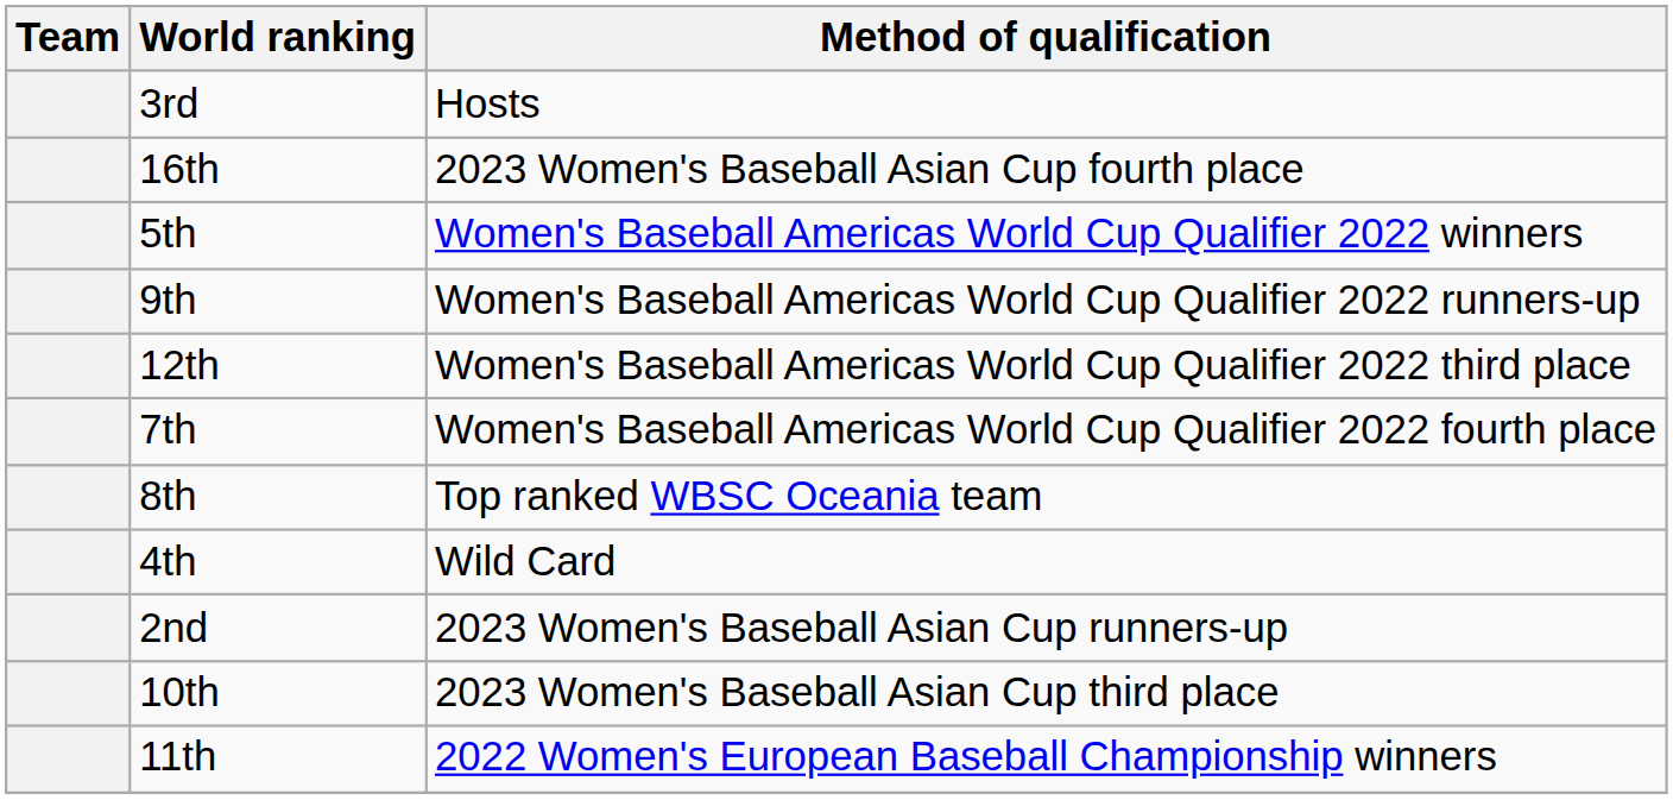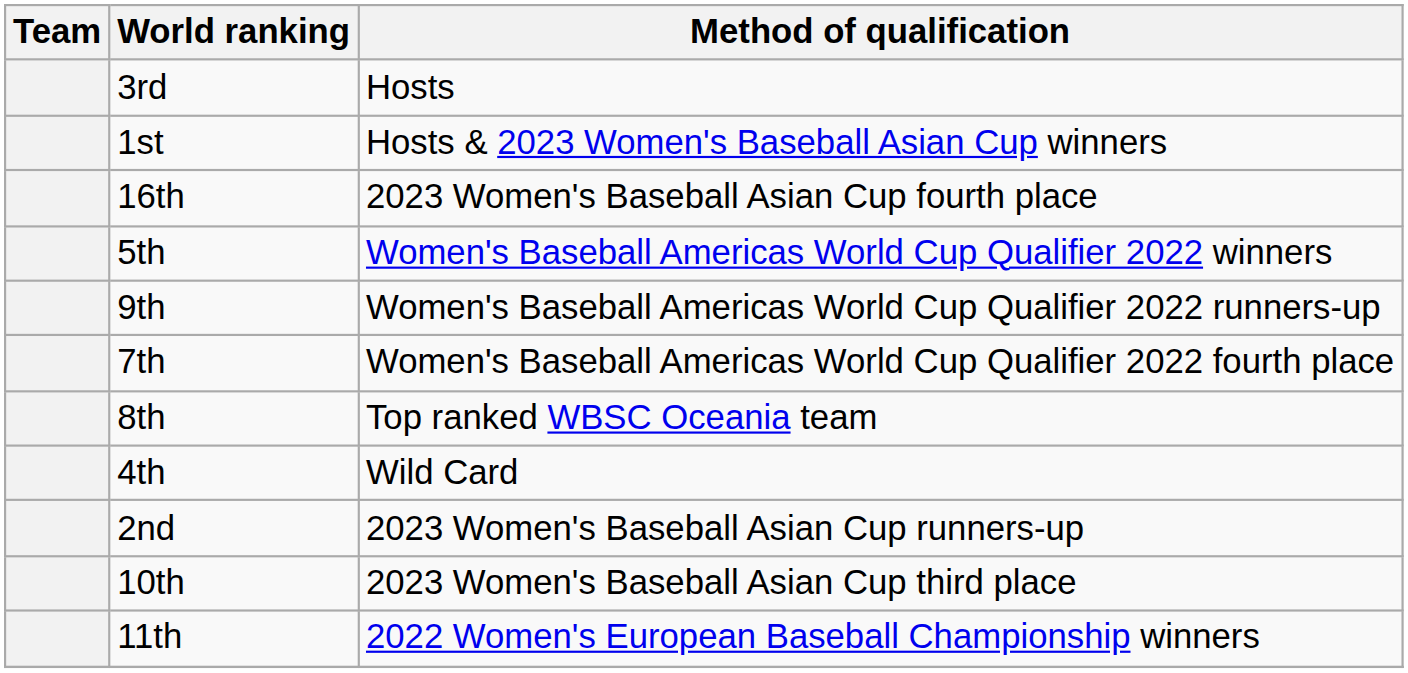+ row: 1st | Hosts & 2023 Women's Baseball Asian Cup winners
- row: 12th | Women's Baseball Americas World Cup Qualifier 2022 third place
